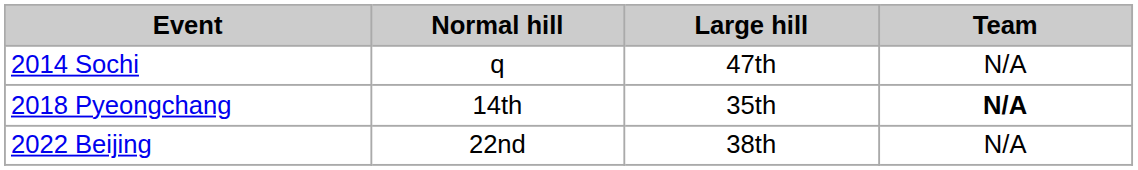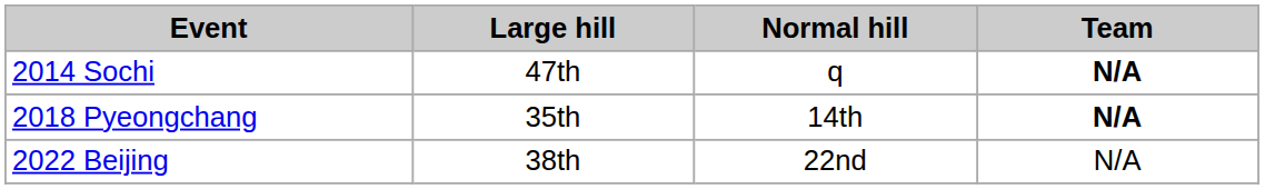columns swapped: Normal hill <-> Large hill
2014 Sochi | Team: normal -> bold
